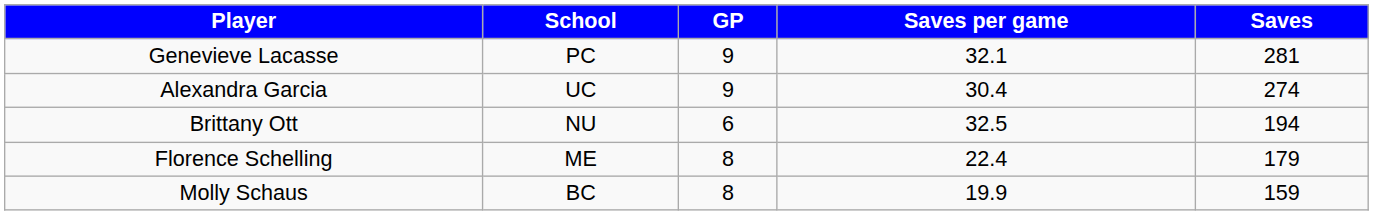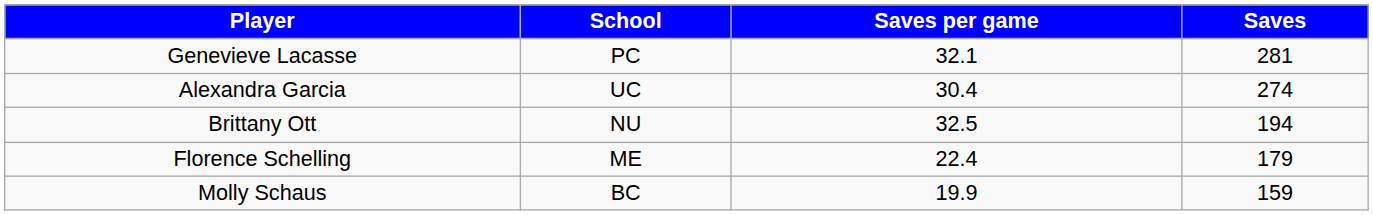- column: GP | 9 | 9 | 6 | 8 | 8
